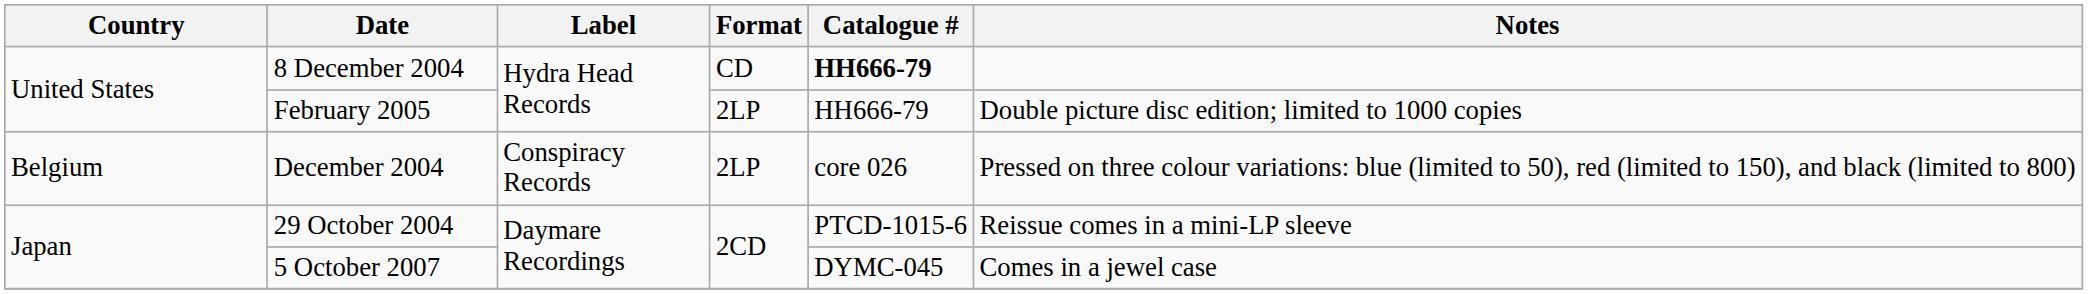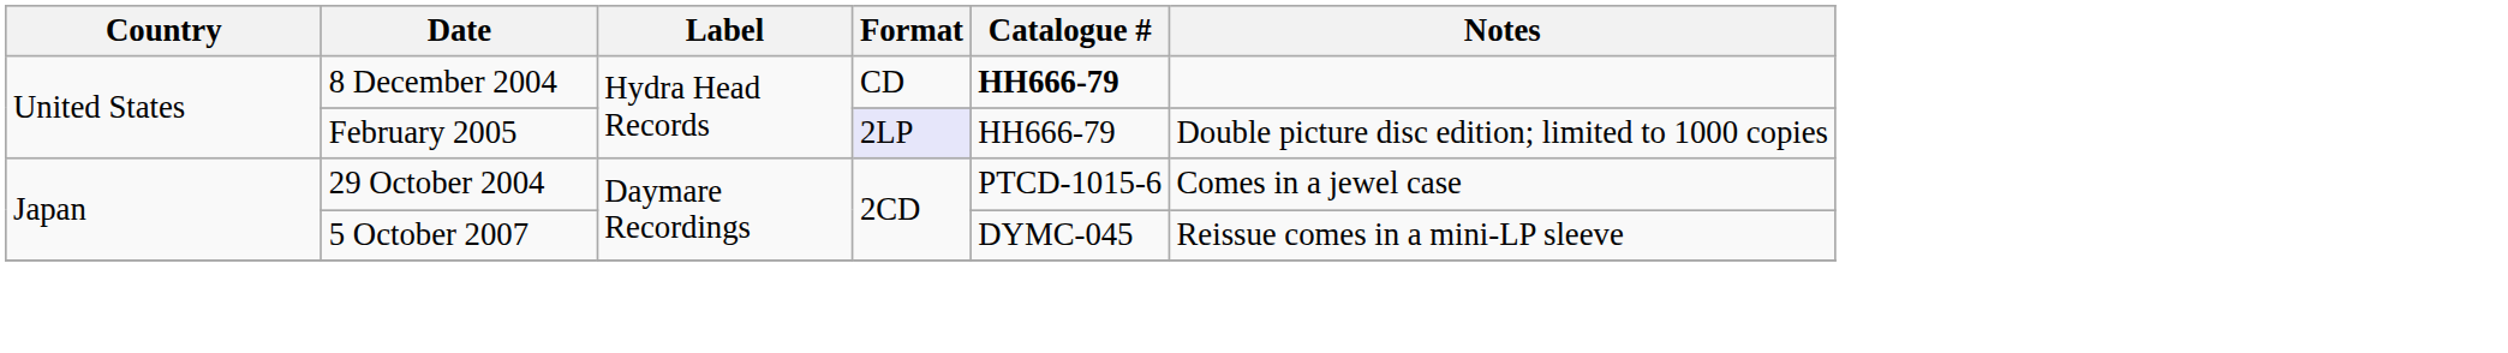February 2005 | Format: no background -> lavender background
- row: Belgium | December 2004 | Conspiracy Records | 2LP | core 026 | Pressed on three colour variations: blue (limited to 50), red (limited to 150), and black (limited to 800)
29 October 2004 | Notes: Reissue comes in a mini-LP sleeve -> Comes in a jewel case
5 October 2007 | Notes: Comes in a jewel case -> Reissue comes in a mini-LP sleeve
